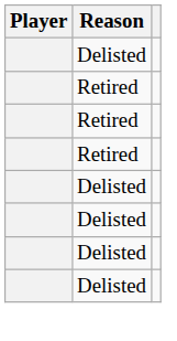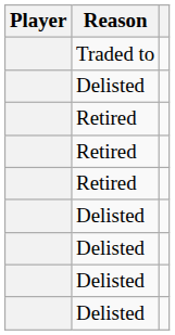+ row: Traded to
